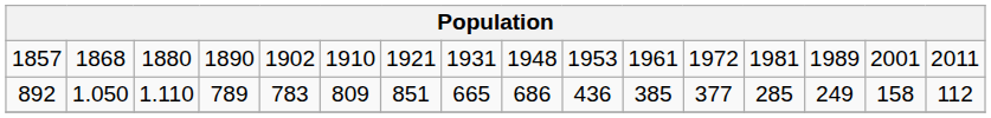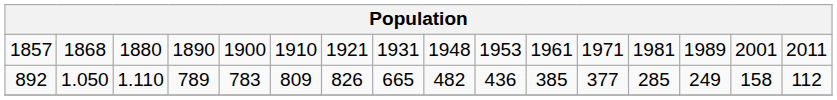1857 | column 5: 1902 -> 1900
1857 | column 12: 1972 -> 1971
892 | column 7: 851 -> 826
892 | column 9: 686 -> 482
